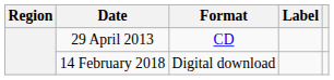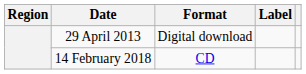29 April 2013 | Format: CD -> Digital download
14 February 2018 | Format: Digital download -> CD
